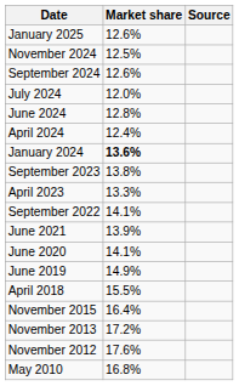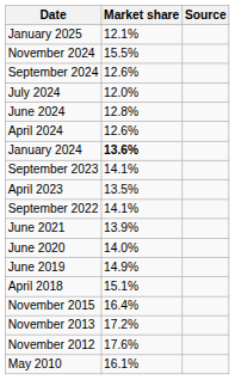January 2025 | Market share: 12.6% -> 12.1%
November 2024 | Market share: 12.5% -> 15.5%
April 2024 | Market share: 12.4% -> 12.6%
September 2023 | Market share: 13.8% -> 14.1%
April 2023 | Market share: 13.3% -> 13.5%
June 2020 | Market share: 14.1% -> 14.0%
April 2018 | Market share: 15.5% -> 15.1%
May 2010 | Market share: 16.8% -> 16.1%
